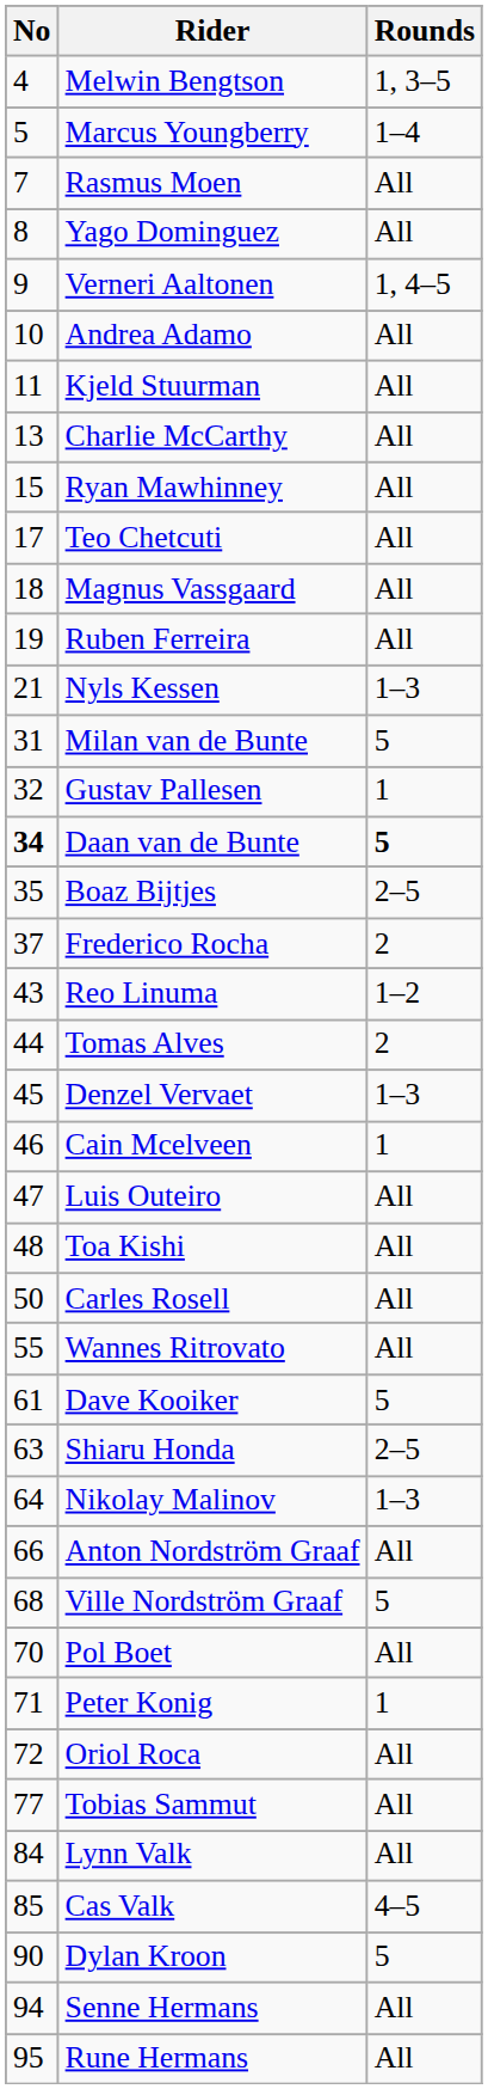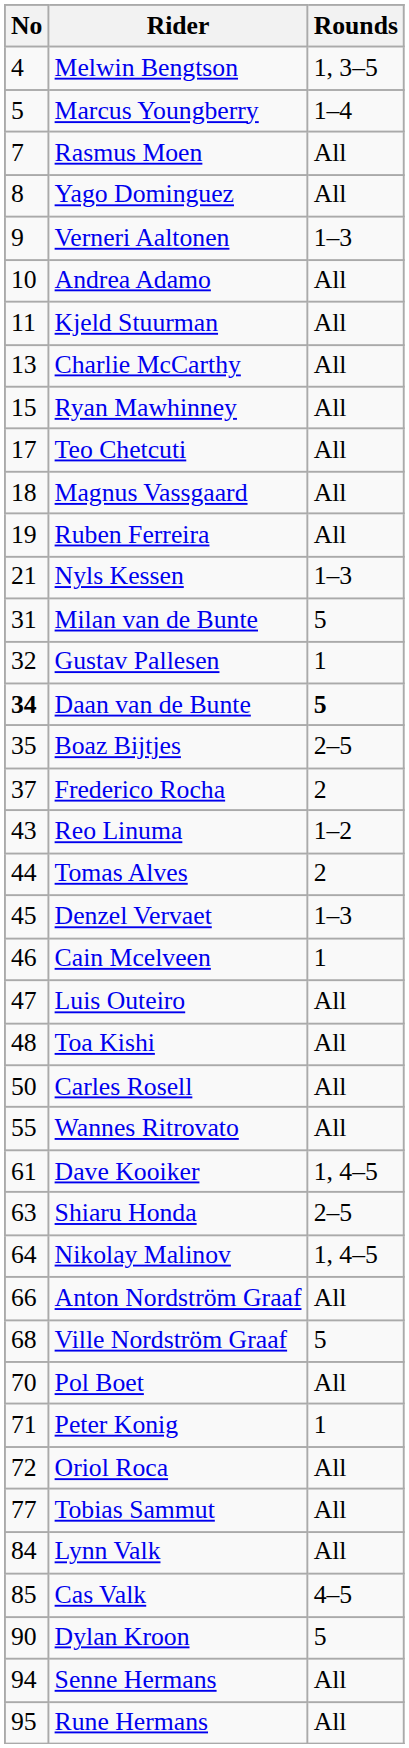Verneri Aaltonen | Rounds: 1, 4–5 -> 1–3
Dave Kooiker | Rounds: 5 -> 1, 4–5
Nikolay Malinov | Rounds: 1–3 -> 1, 4–5
